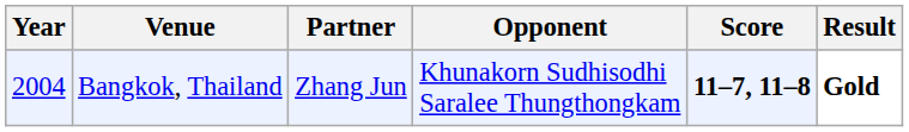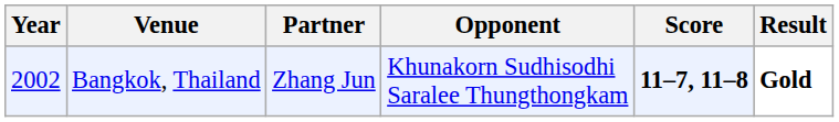Bangkok, Thailand | Year: 2004 -> 2002
